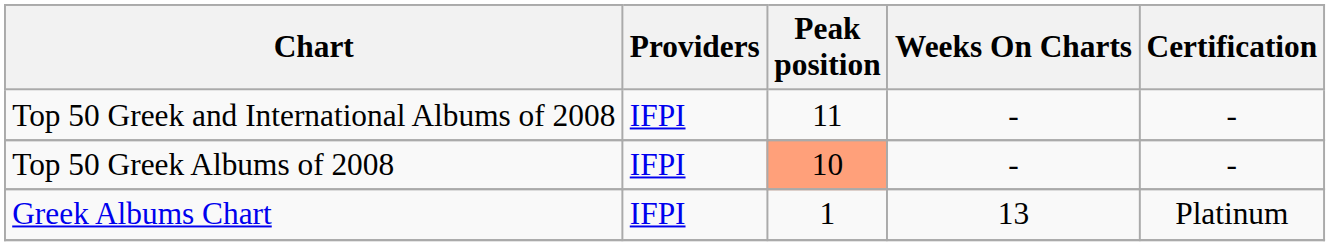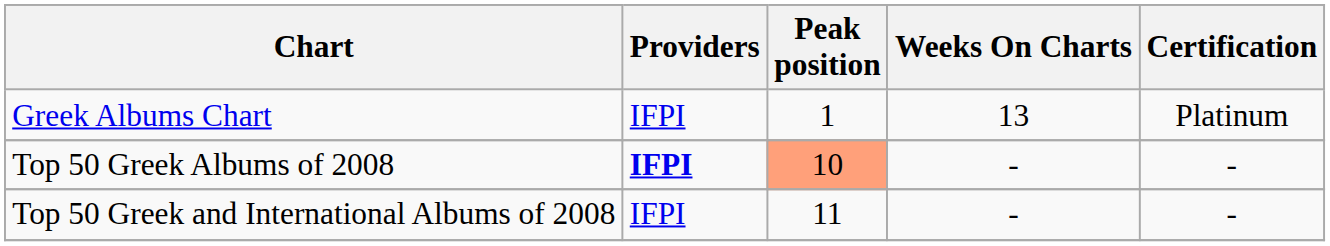rows swapped: Greek Albums Chart <-> Top 50 Greek and International Albums of 2008
Top 50 Greek Albums of 2008 | Providers: normal -> bold
